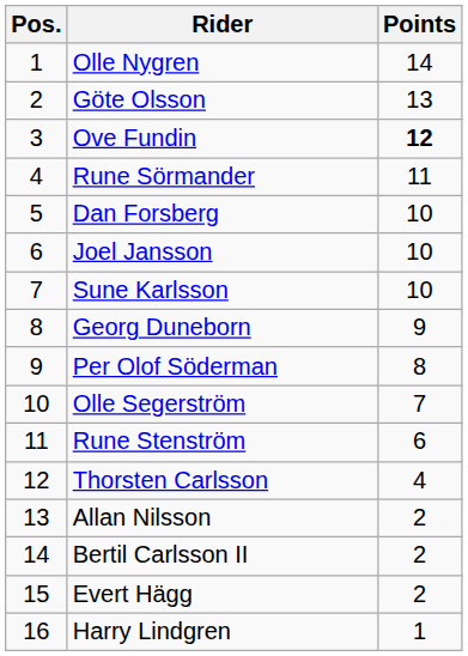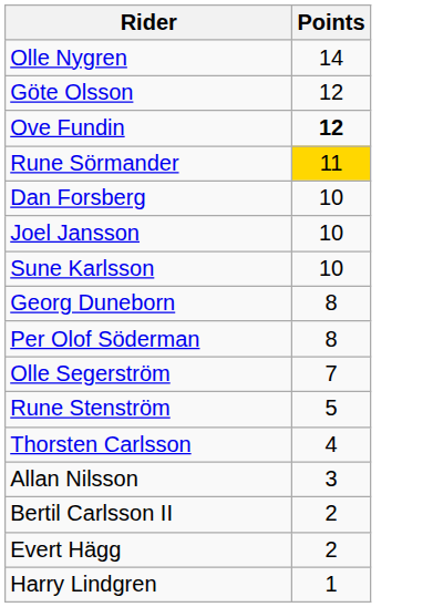- column: Pos. | 1 | 2 | 3 | 4 | 5 | 6 | 7 | 8 | 9 | 10 | 11 | 12 | 13 | 14 | 15 | 16
Göte Olsson | Points: 13 -> 12
Rune Sörmander | Points: no background -> gold background
Georg Duneborn | Points: 9 -> 8
Rune Stenström | Points: 6 -> 5
Allan Nilsson | Points: 2 -> 3
